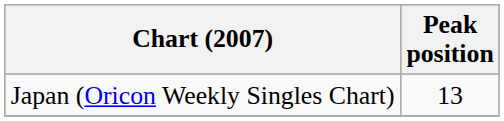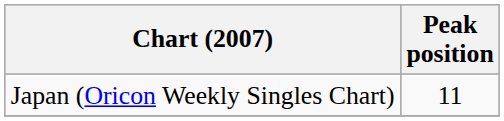Japan (Oricon Weekly Singles Chart) | Peak position: 13 -> 11
